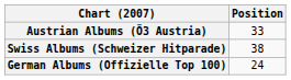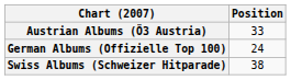rows swapped: German Albums (Offizielle Top 100) <-> Swiss Albums (Schweizer Hitparade)
